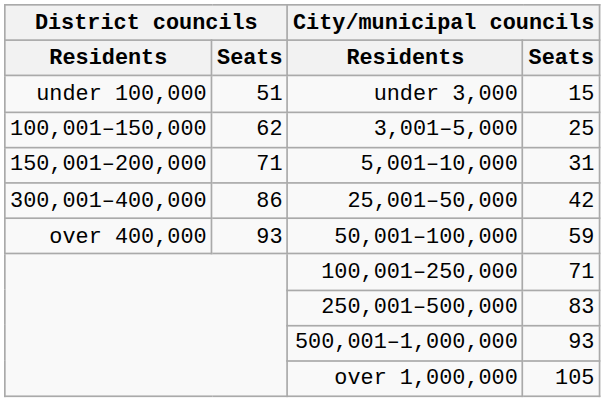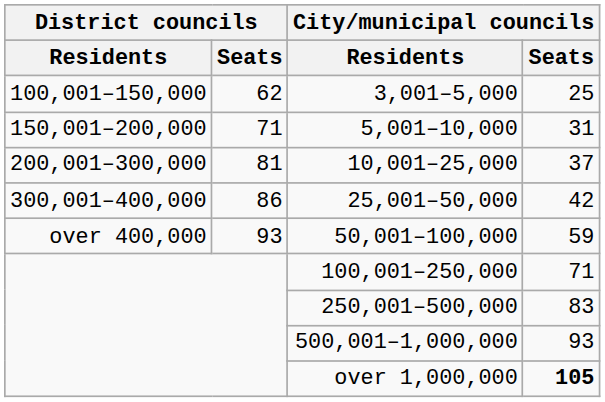- row: under 100,000 | 51 | under 3,000 | 15
+ row: 200,001–300,000 | 81 | 10,001–25,000 | 37
over 1,000,000 | City/municipal councils / Seats: normal -> bold
